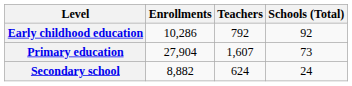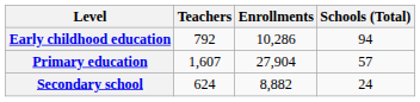columns swapped: Enrollments <-> Teachers
Early childhood education | Schools (Total): 92 -> 94
Primary education | Schools (Total): 73 -> 57
